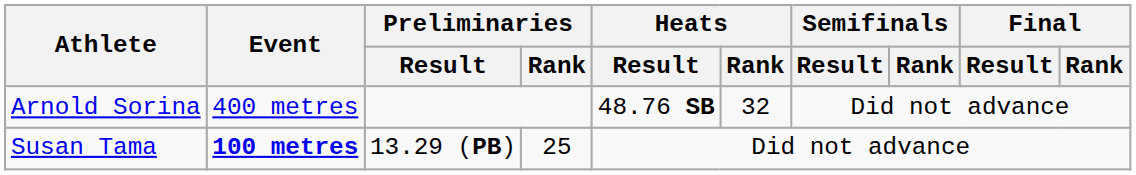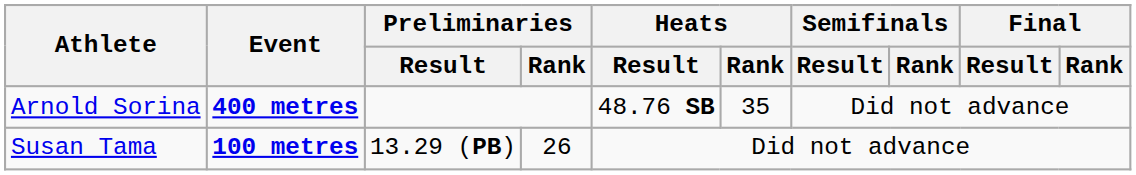Arnold Sorina | Event: normal -> bold
Arnold Sorina | Heats / Rank: 32 -> 35
Susan Tama | Preliminaries / Rank: 25 -> 26
